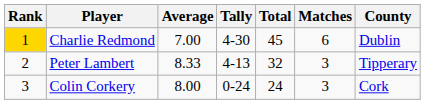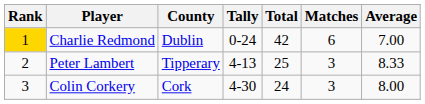columns swapped: County <-> Average
Charlie Redmond | Tally: 4-30 -> 0-24
Charlie Redmond | Total: 45 -> 42
Peter Lambert | Total: 32 -> 25
Colin Corkery | Tally: 0-24 -> 4-30
